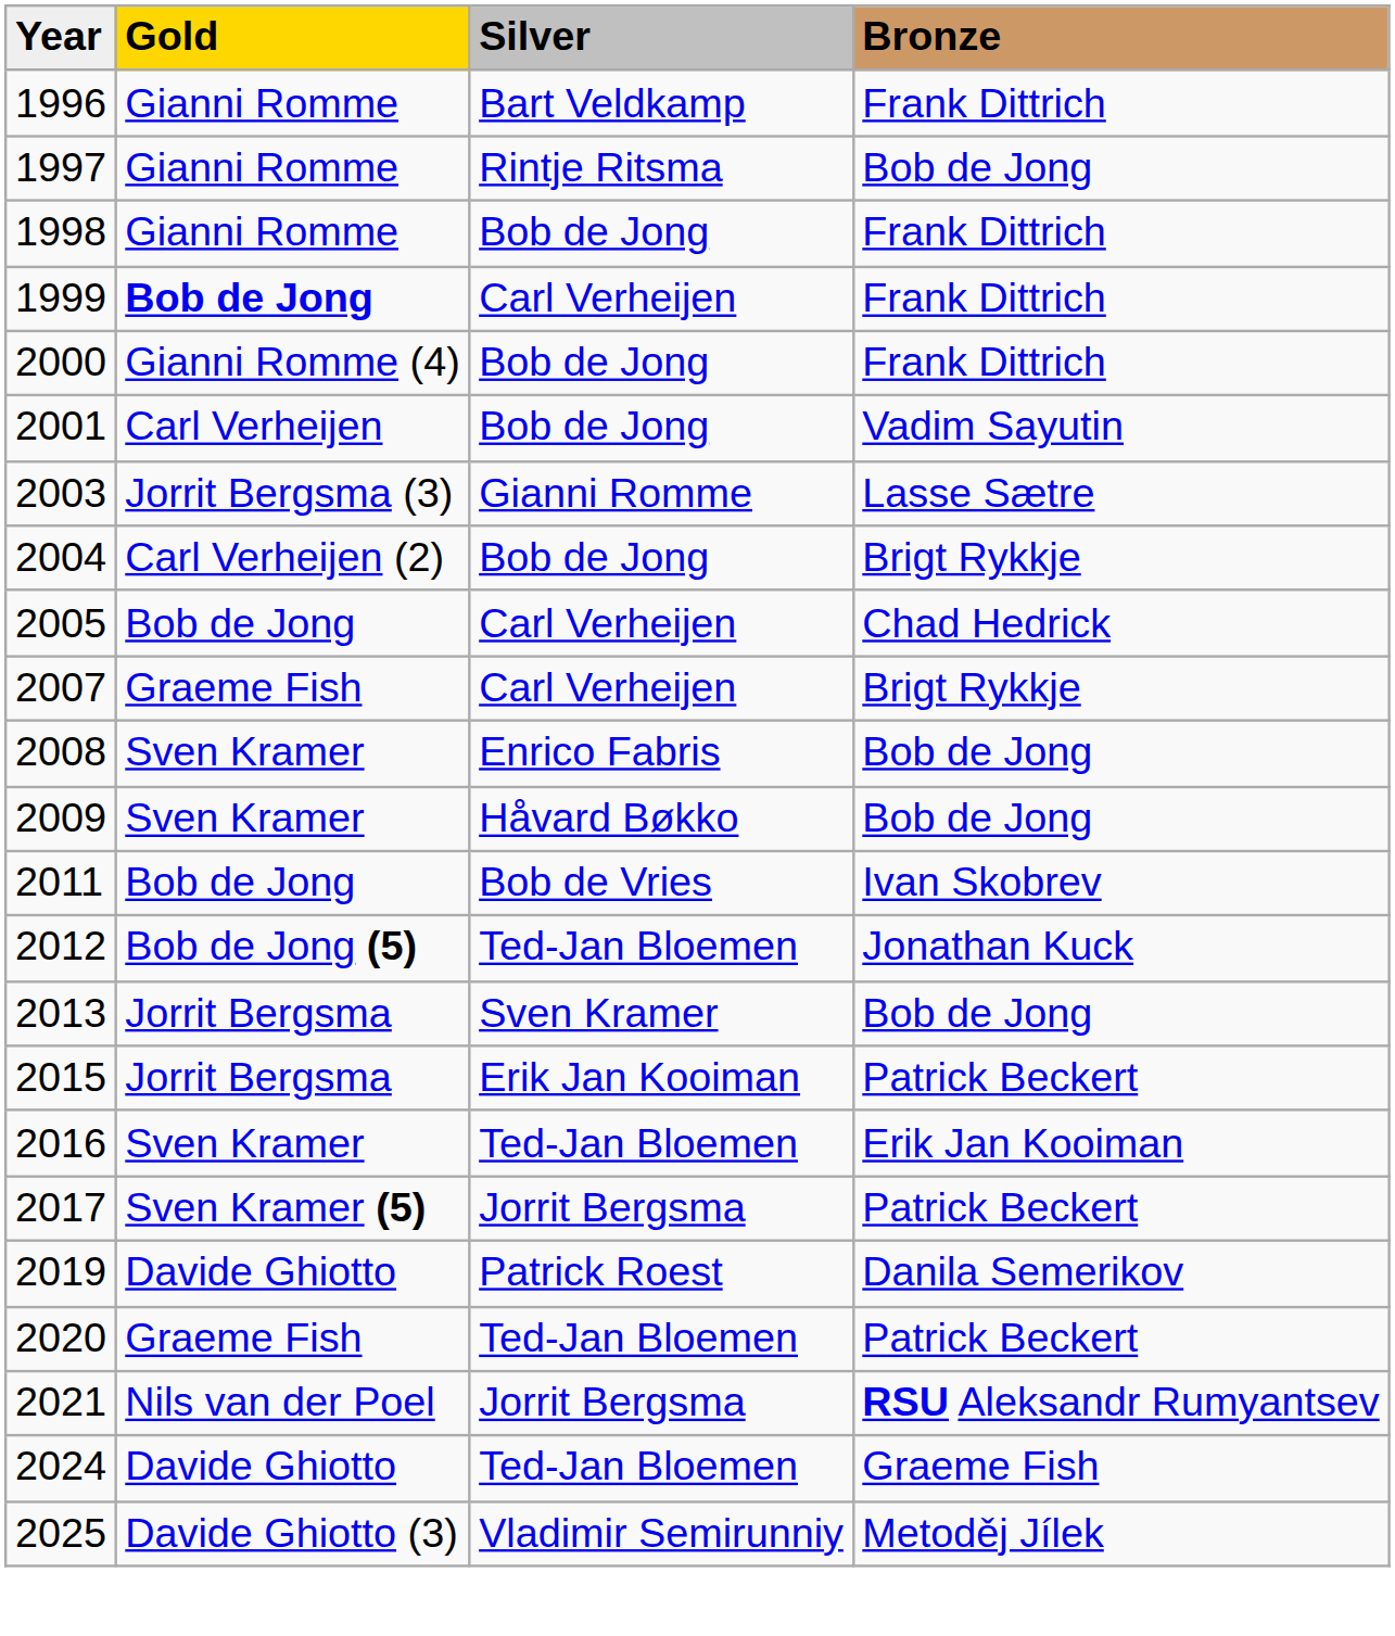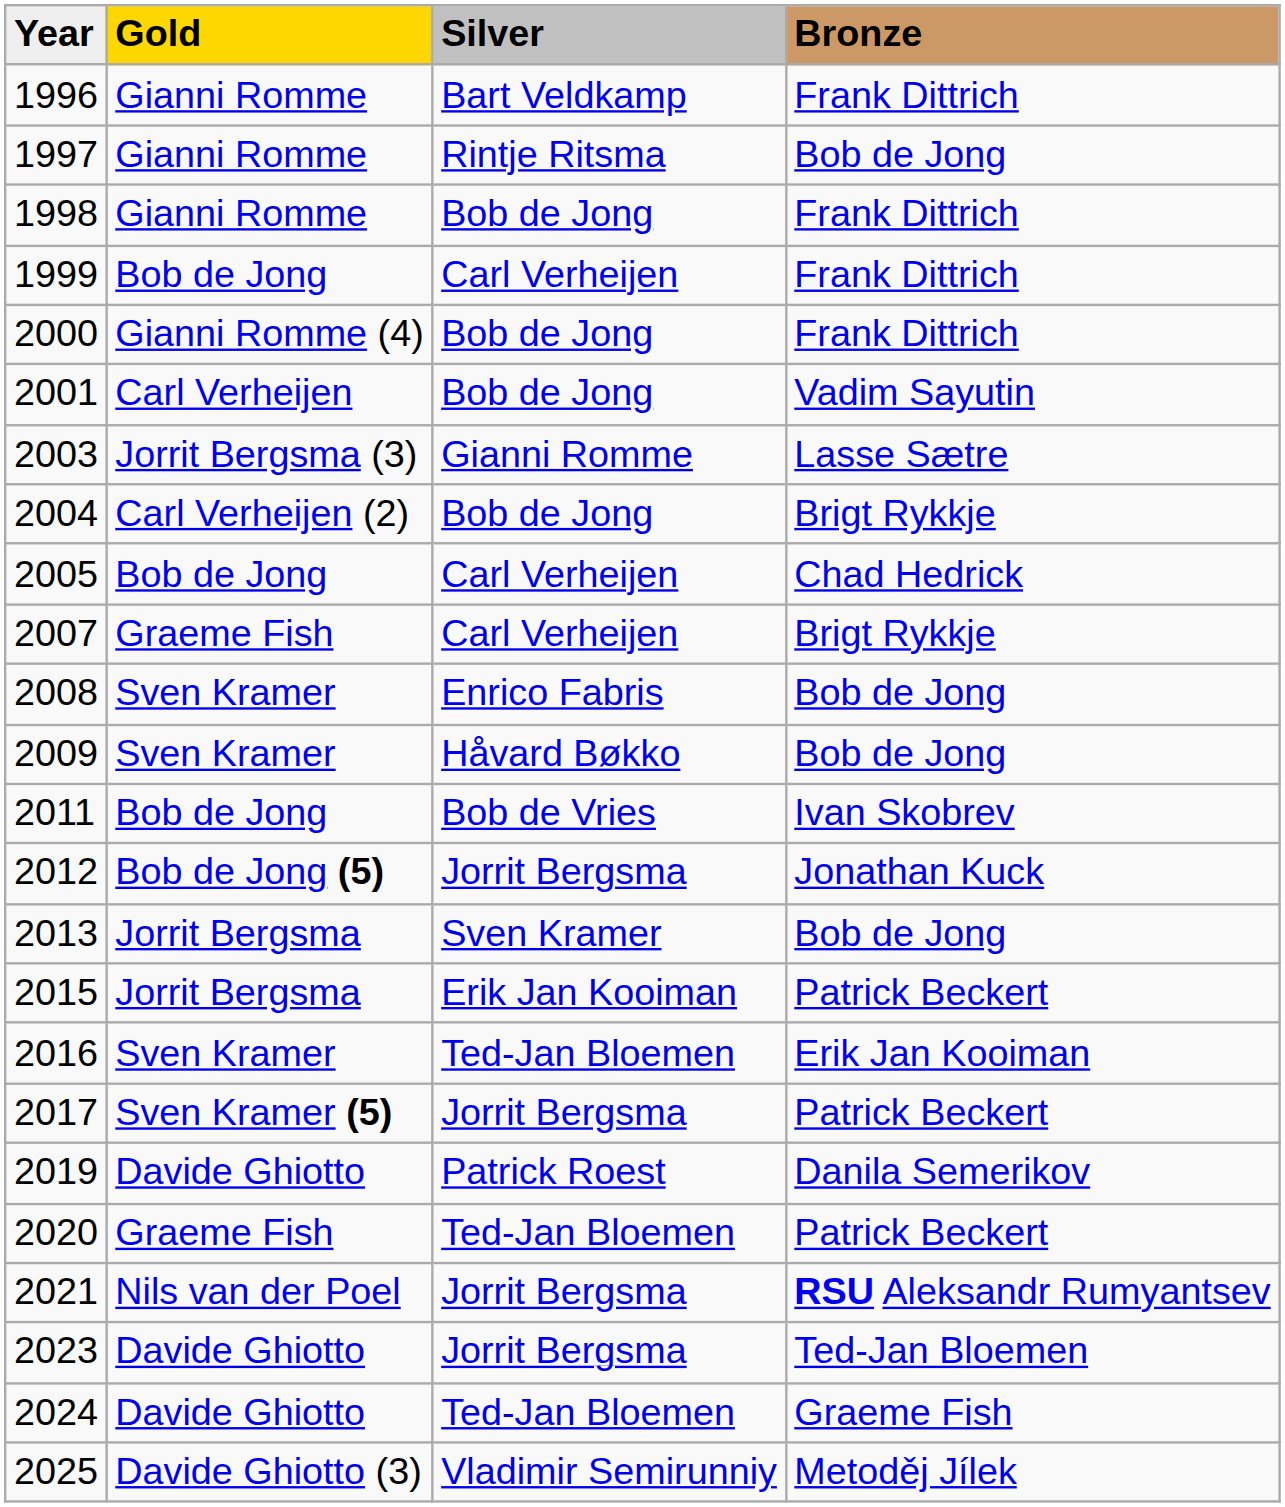1999 | Gold: bold -> normal
2012 | Silver: Ted-Jan Bloemen -> Jorrit Bergsma
+ row: 2023 | Davide Ghiotto | Jorrit Bergsma | Ted-Jan Bloemen
